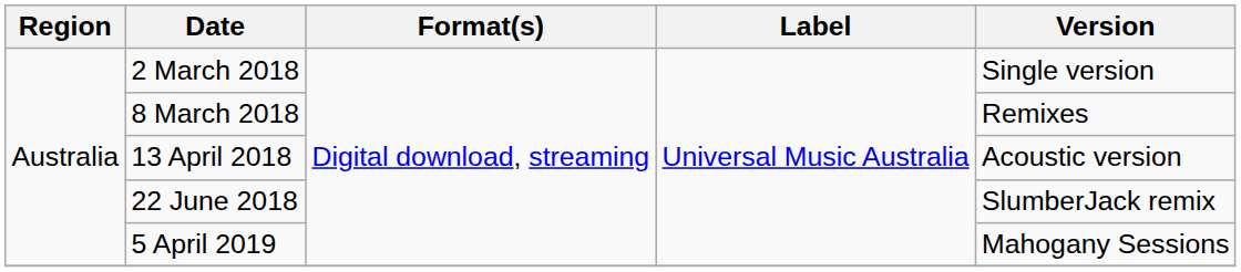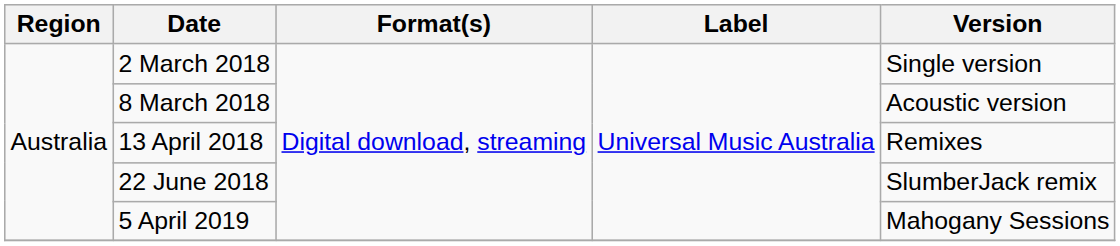8 March 2018 | Version: Remixes -> Acoustic version
13 April 2018 | Version: Acoustic version -> Remixes
